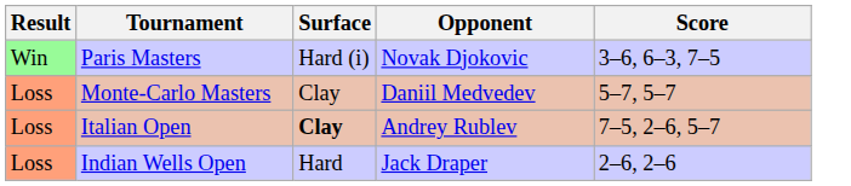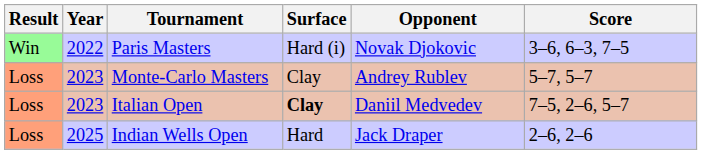+ column: Year | 2022 | 2023 | 2023 | 2025
Monte-Carlo Masters | Opponent: Daniil Medvedev -> Andrey Rublev
Italian Open | Opponent: Andrey Rublev -> Daniil Medvedev
